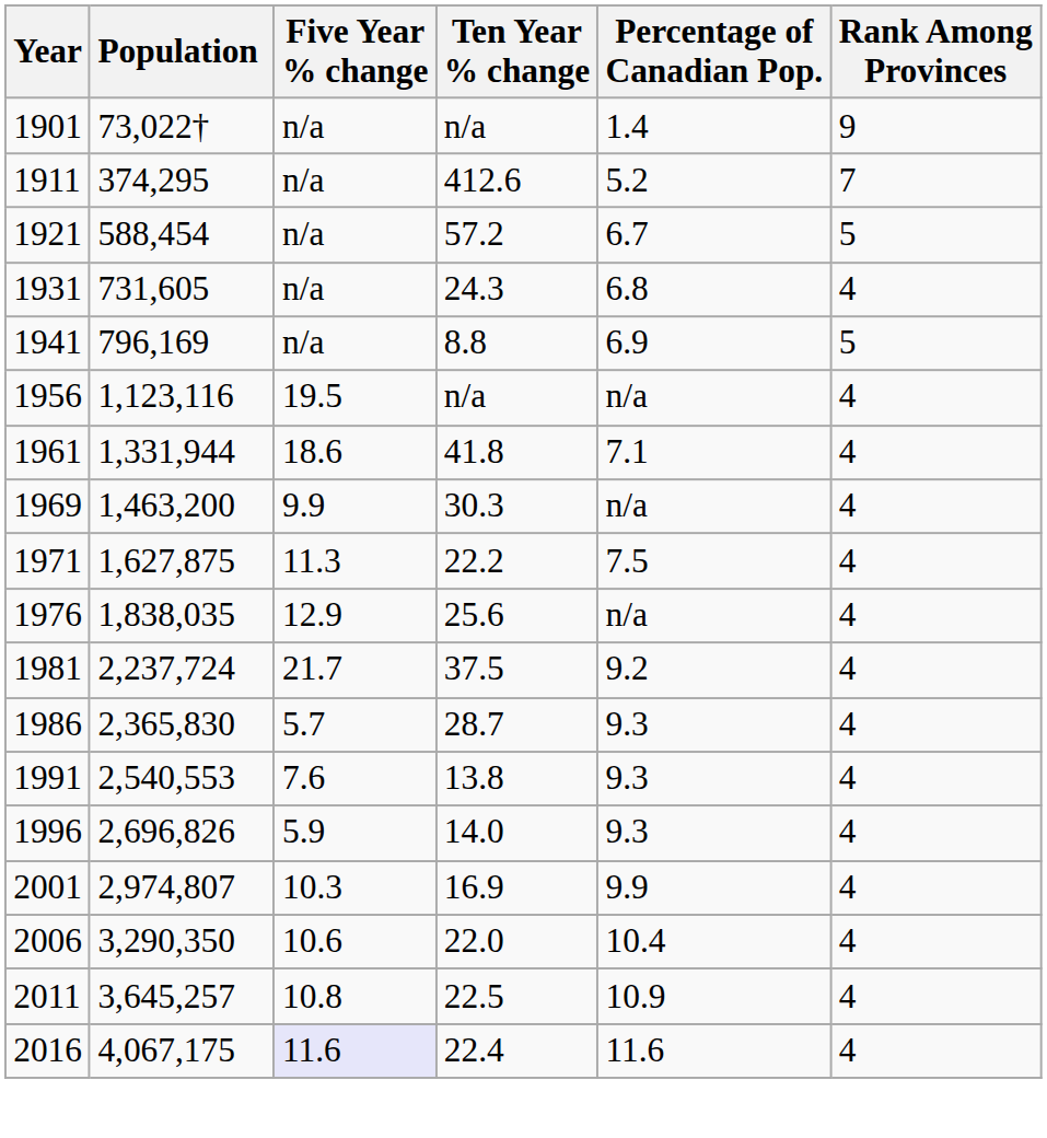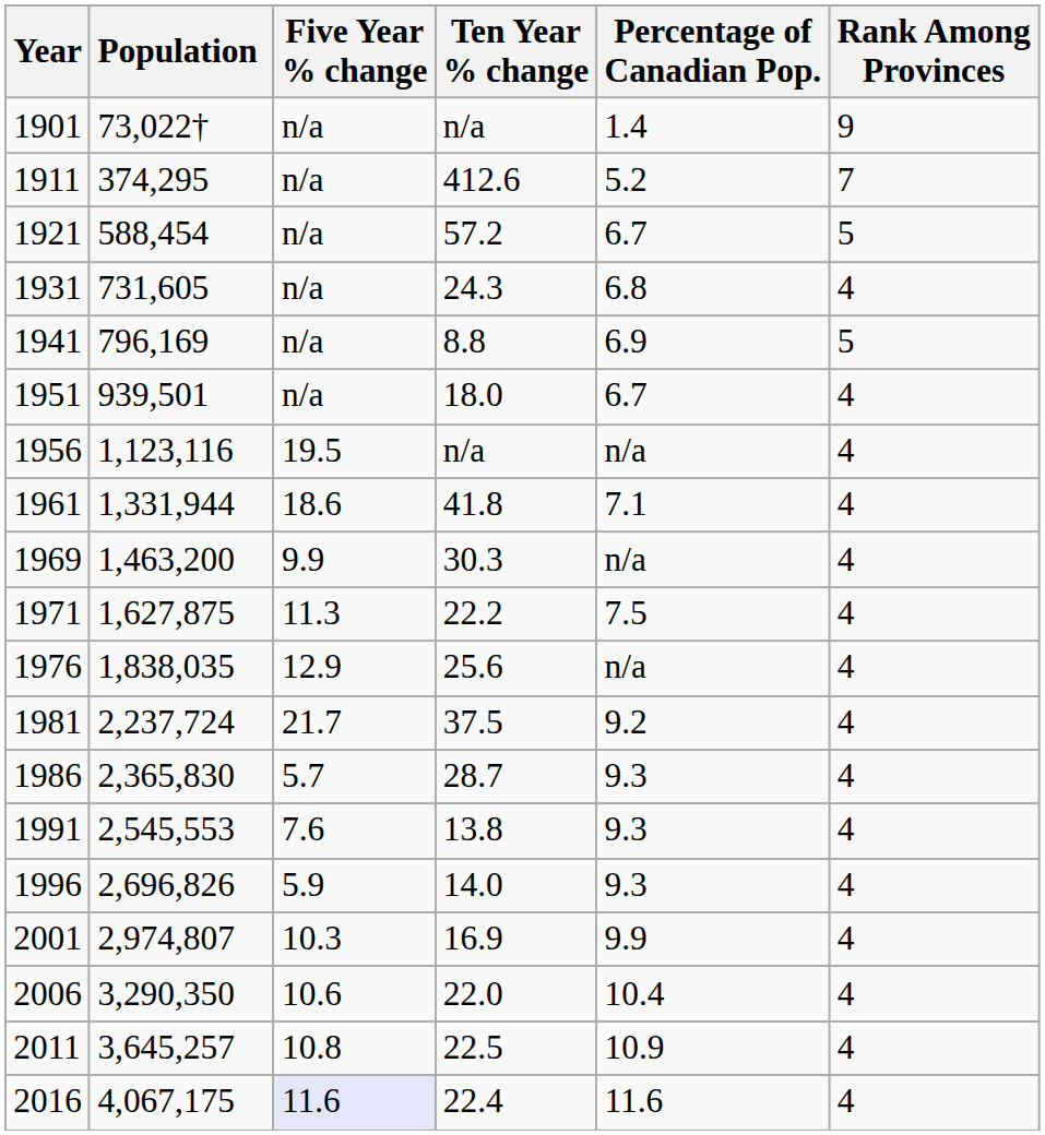+ row: 1951 | 939,501 | n/a | 18.0 | 6.7 | 4
1991 | Population: 2,540,553 -> 2,545,553
